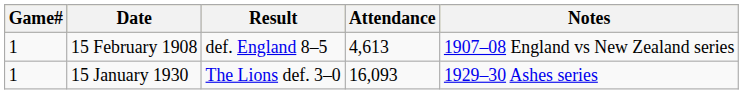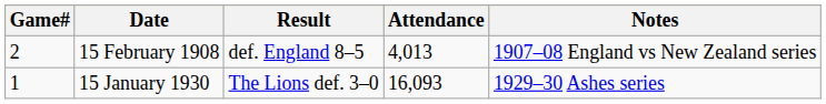15 February 1908 | Game#: 1 -> 2
15 February 1908 | Attendance: 4,613 -> 4,013
